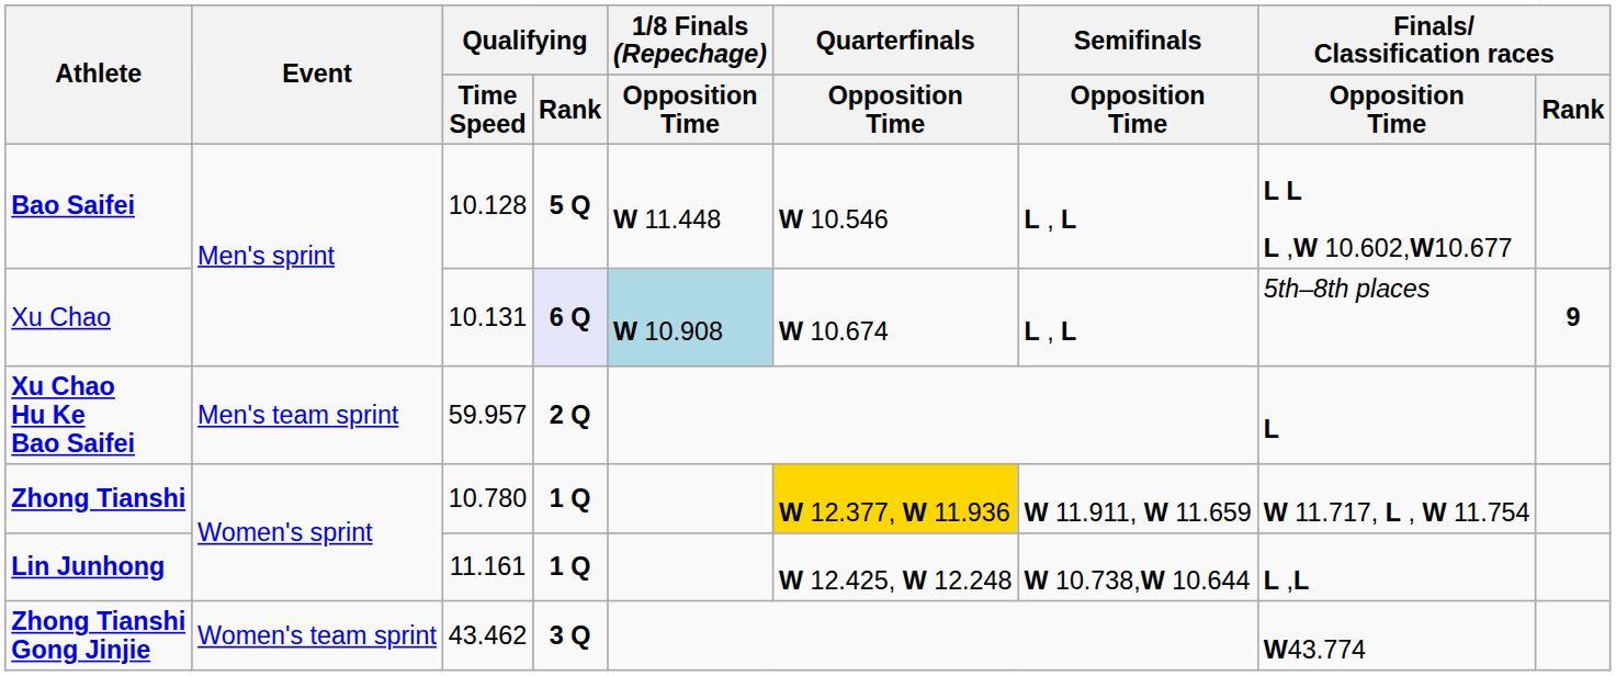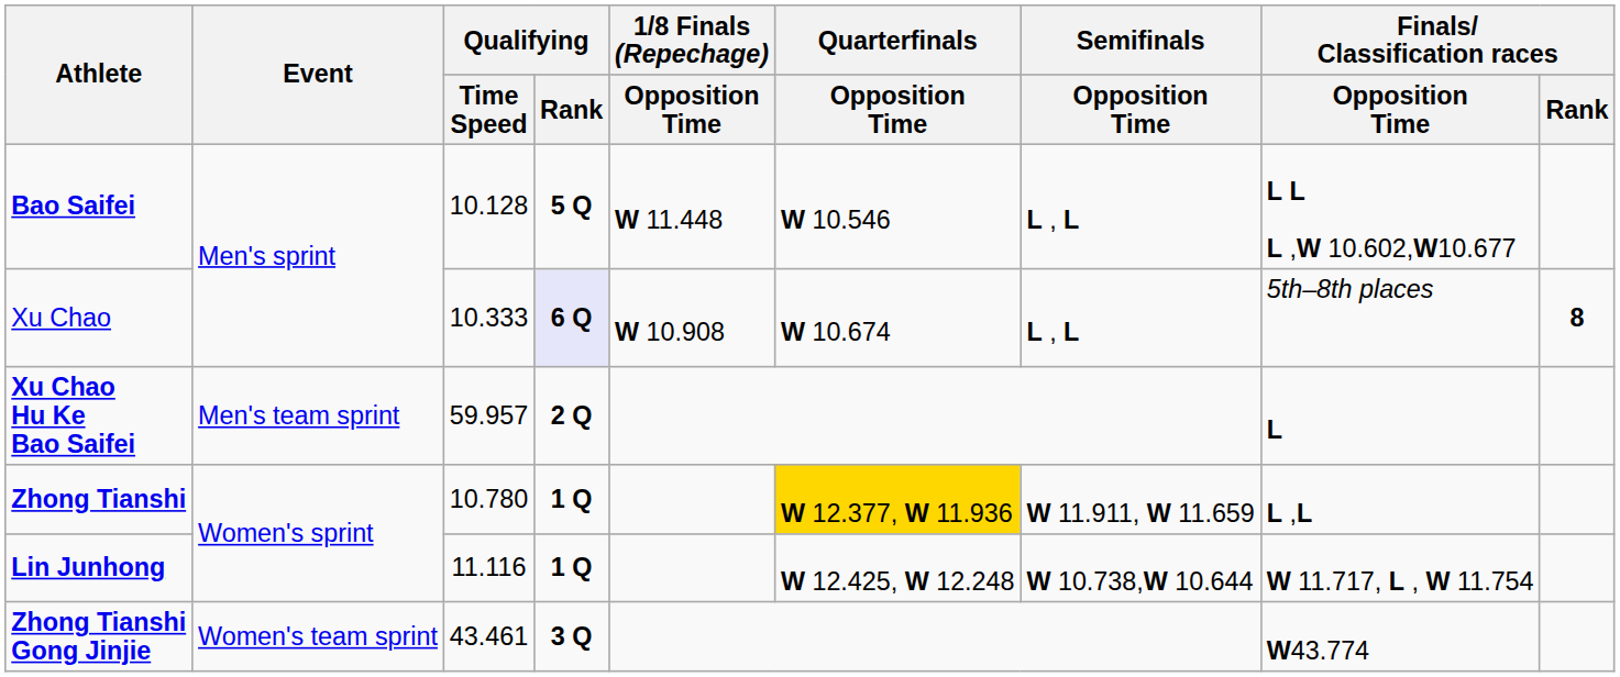Xu Chao | Qualifying / Time Speed: 10.131 -> 10.333
Xu Chao | 1/8 Finals (Repechage) / Opposition Time: lightblue background -> no background
Xu Chao | Finals/ Classification races / Rank: 9 -> 8
Zhong Tianshi | Finals/ Classification races / Opposition Time: W 11.717, L , W 11.754 -> L ,L
Lin Junhong | Qualifying / Time Speed: 11.161 -> 11.116
Lin Junhong | Finals/ Classification races / Opposition Time: L ,L -> W 11.717, L , W 11.754
Zhong Tianshi Gong Jinjie | Qualifying / Time Speed: 43.462 -> 43.461
